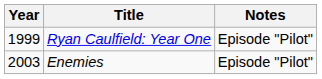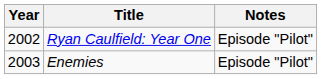Ryan Caulfield: Year One | Year: 1999 -> 2002
